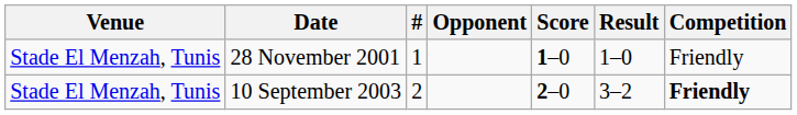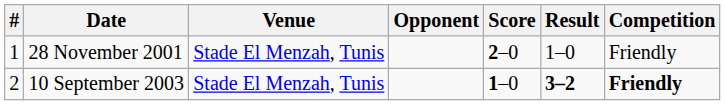columns swapped: # <-> Venue
28 November 2001 | Score: 1–0 -> 2–0
10 September 2003 | Score: 2–0 -> 1–0
10 September 2003 | Result: normal -> bold
